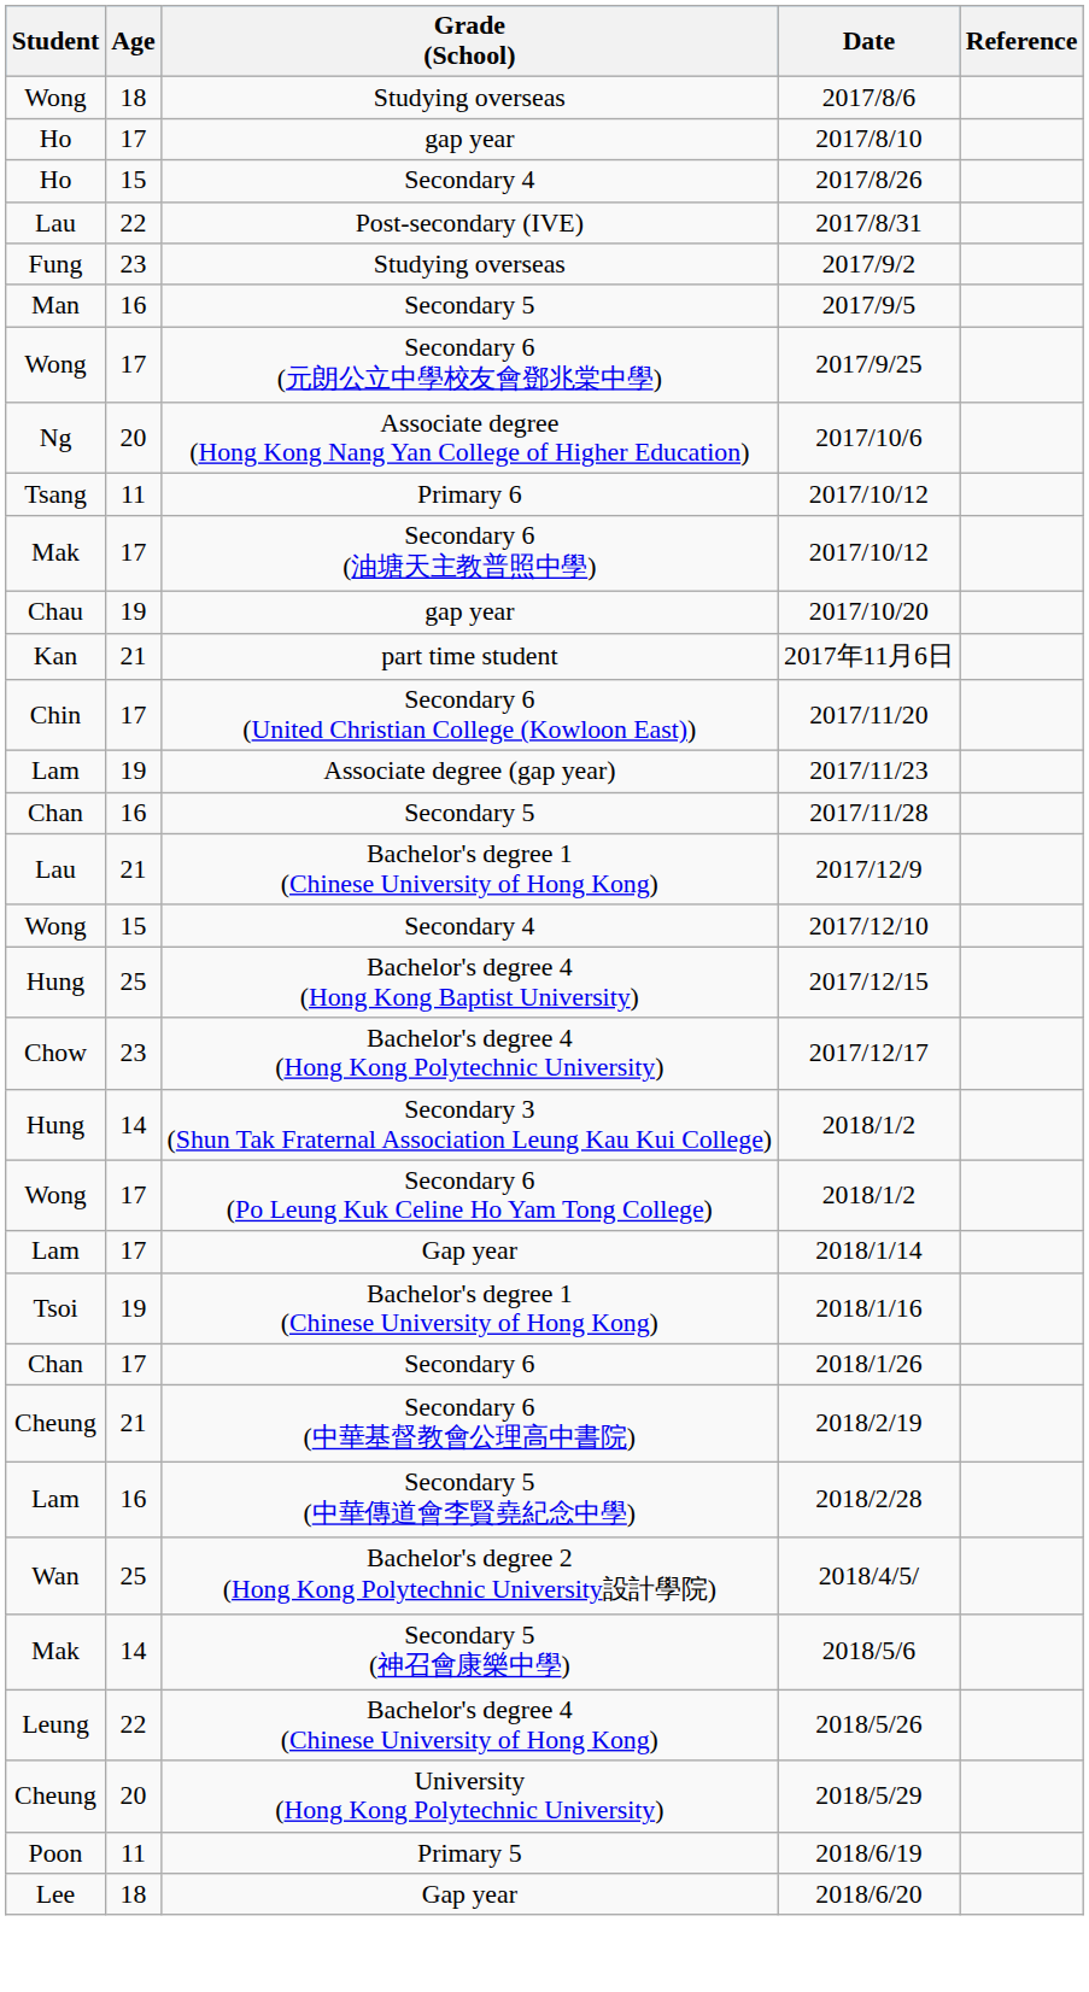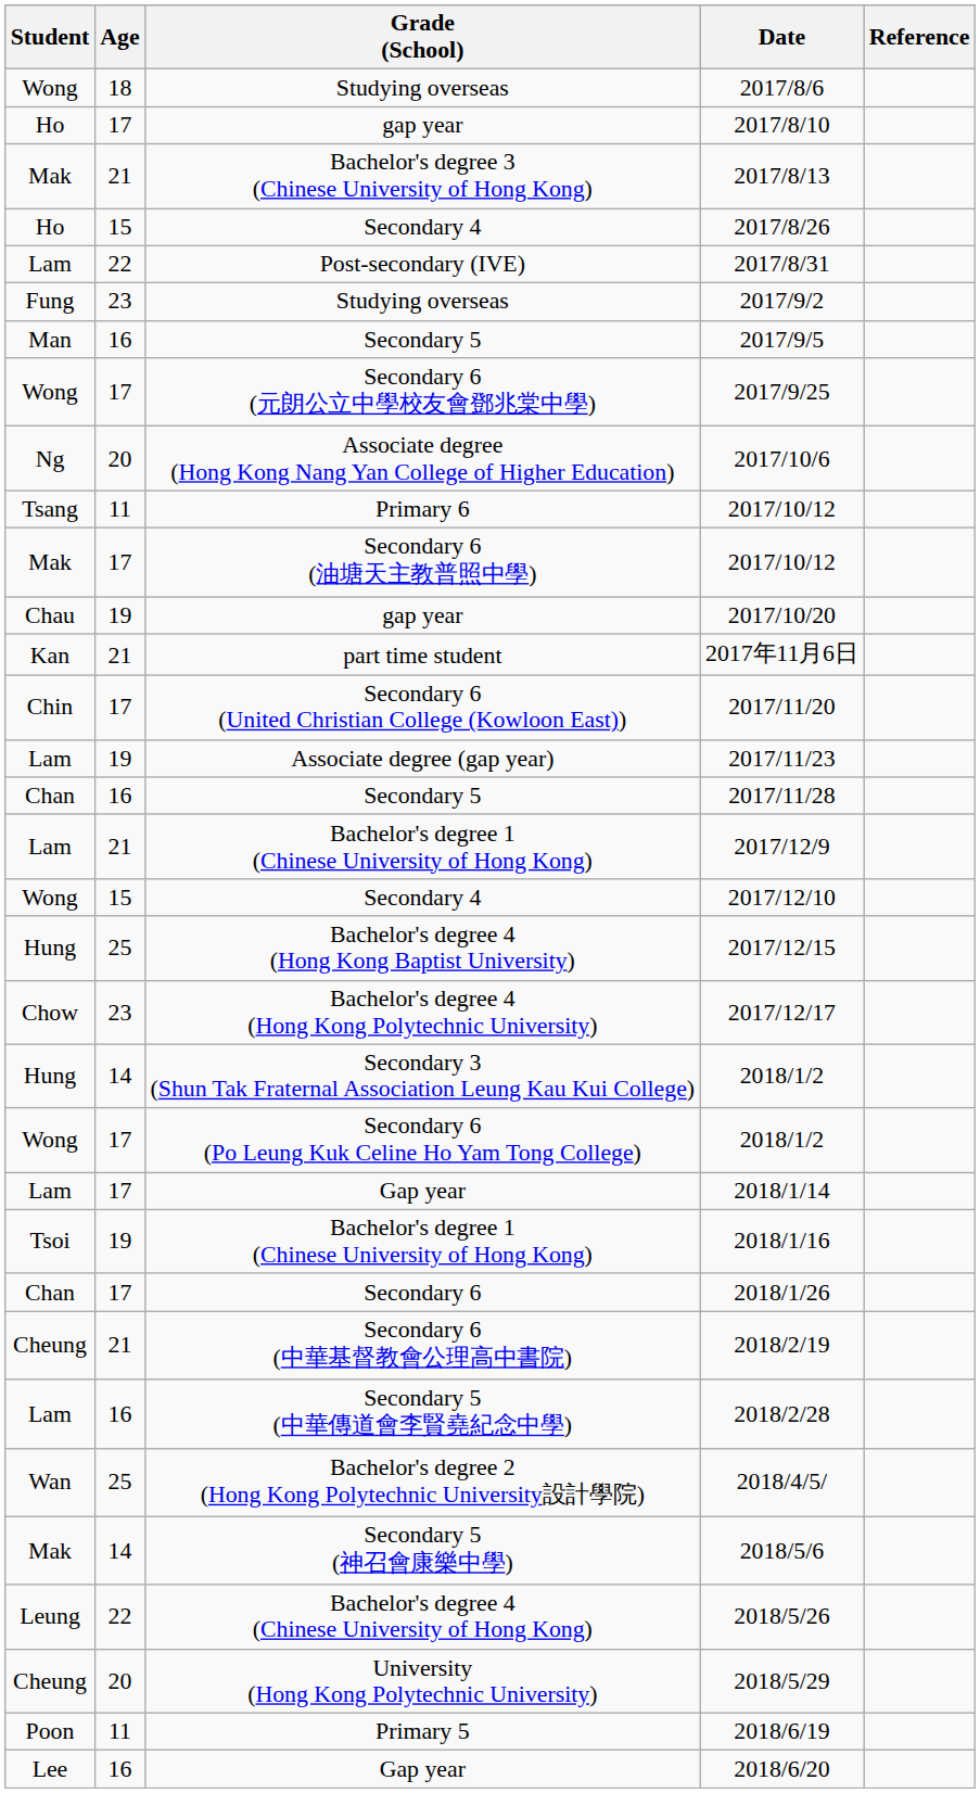+ row: Mak | 21 | Bachelor's degree 3 (Chinese University of Hong Kong) | 2017/8/13
2017/8/31 | Student: Lau -> Lam
2017/12/9 | Student: Lau -> Lam
2018/6/20 | Age: 18 -> 16
